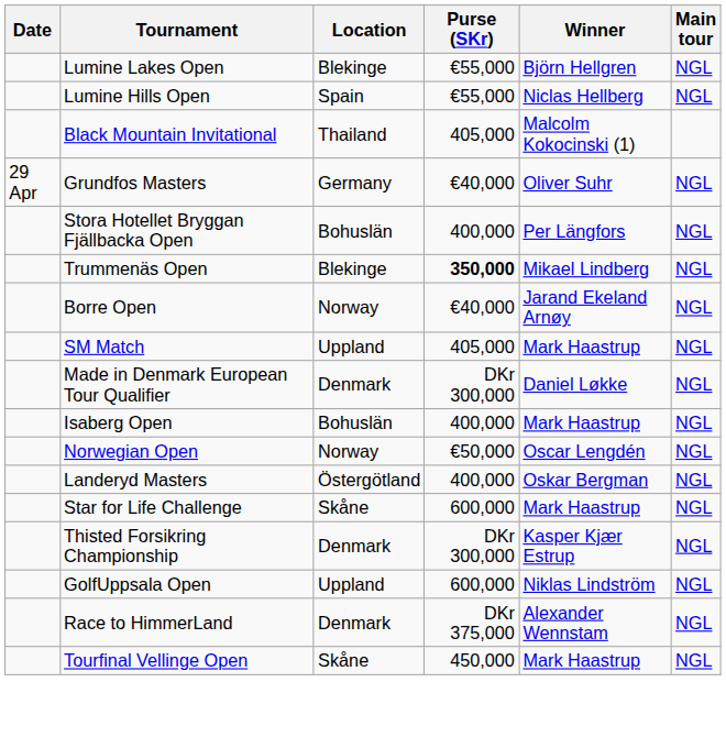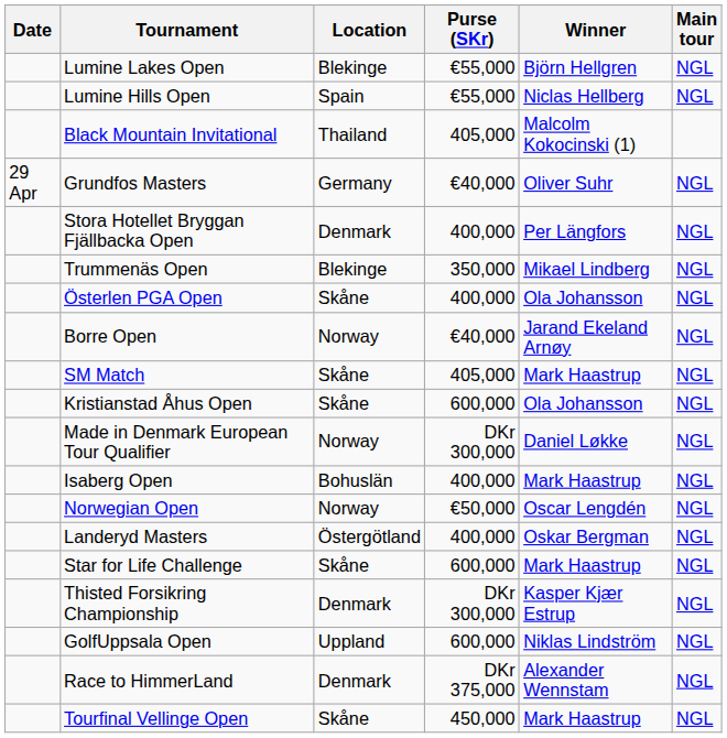Stora Hotellet Bryggan Fjällbacka Open | Location: Bohuslän -> Denmark
Trummenäs Open | Purse (SKr): bold -> normal
+ row: Österlen PGA Open | Skåne | 400,000 | Ola Johansson | NGL
SM Match | Location: Uppland -> Skåne
+ row: Kristianstad Åhus Open | Skåne | 600,000 | Ola Johansson | NGL
Made in Denmark European Tour Qualifier | Location: Denmark -> Norway
